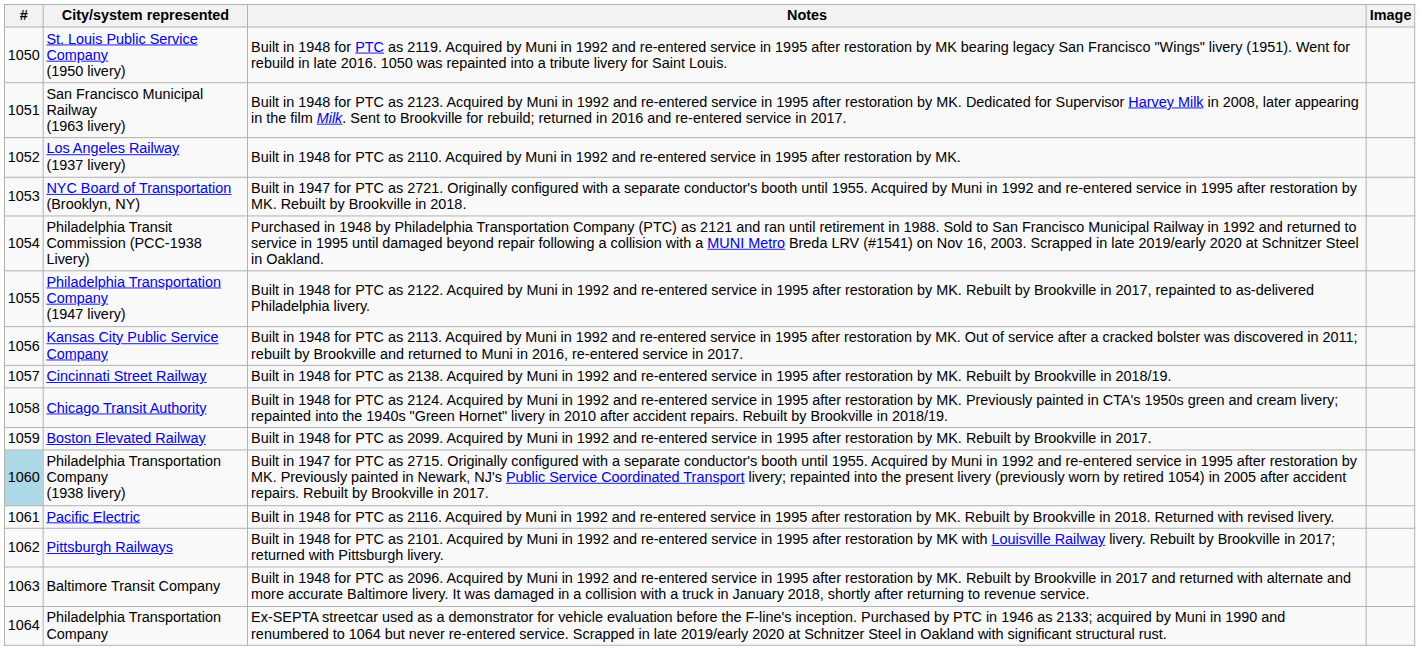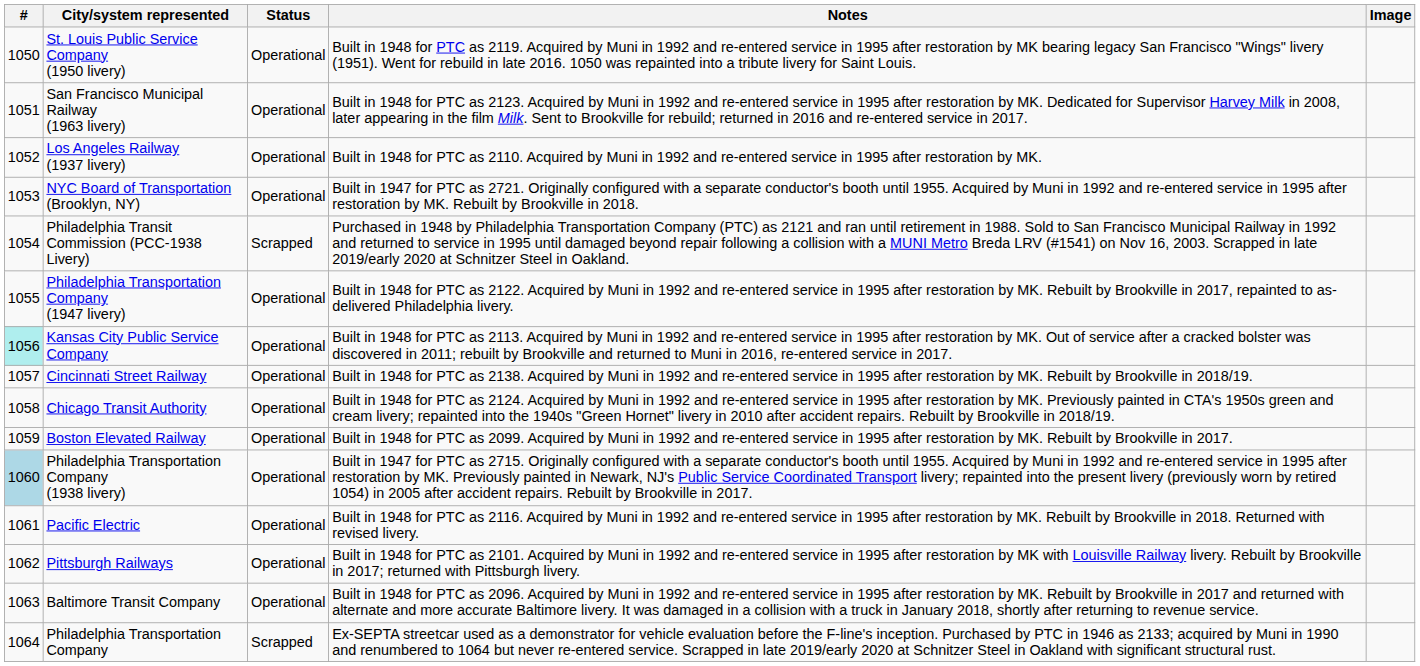+ column: Status | Operational | Operational | Operational | Operational | Scrapped | Operational | Operational | Operational | Operational | Operational | Operational | Operational | Operational | Operational | Scrapped
Kansas City Public Service Company | #: no background -> paleturquoise background
